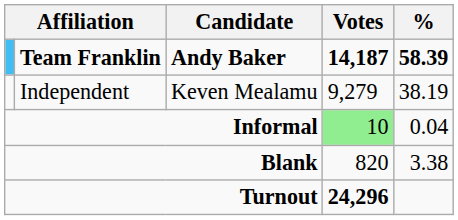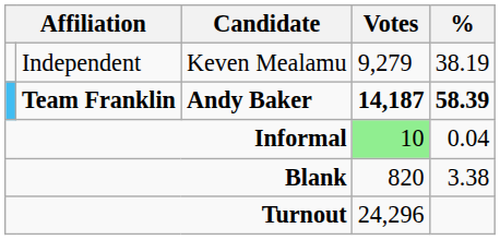rows swapped: Team Franklin <-> Independent
Turnout | Votes: bold -> normal
